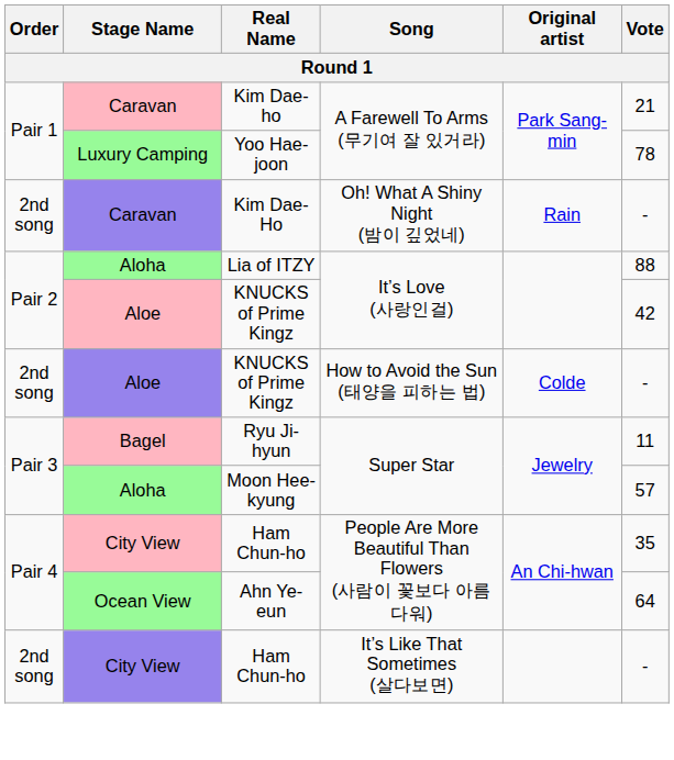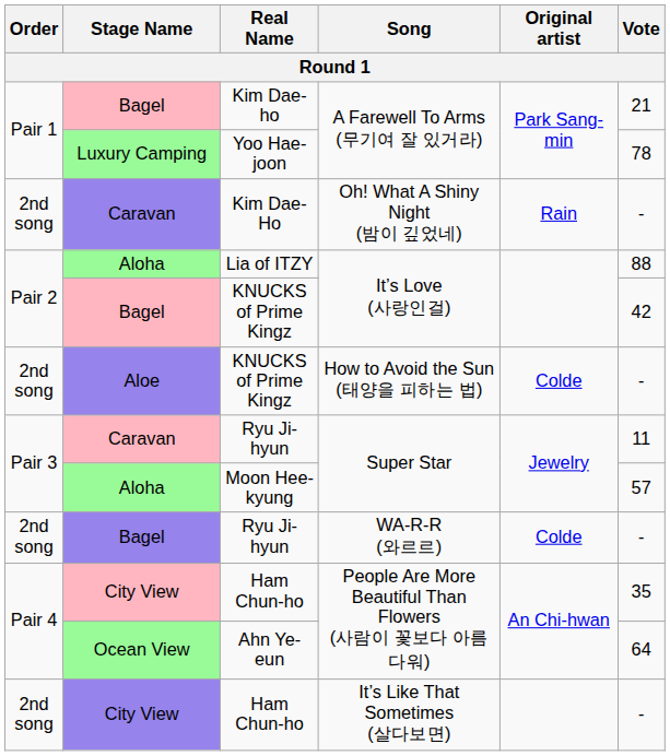Kim Dae-ho | Stage Name: Caravan -> Bagel
KNUCKS of Prime Kingz / It’s Love (사랑인걸) | Stage Name: Aloe -> Bagel
Ryu Ji-hyun / Super Star | Stage Name: Bagel -> Caravan
+ row: 2nd song | Bagel | Ryu Ji-hyun | WA-R-R (와르르) | Colde | -
